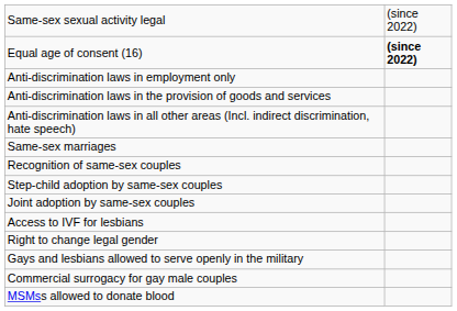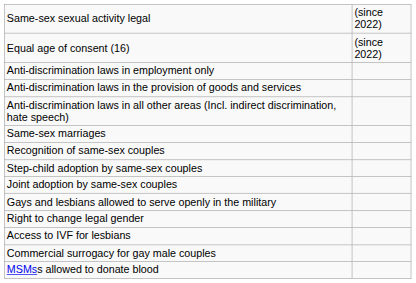Equal age of consent (16) | column 2: bold -> normal
rows swapped: Gays and lesbians allowed to serve openly in the military <-> Access to IVF for lesbians
